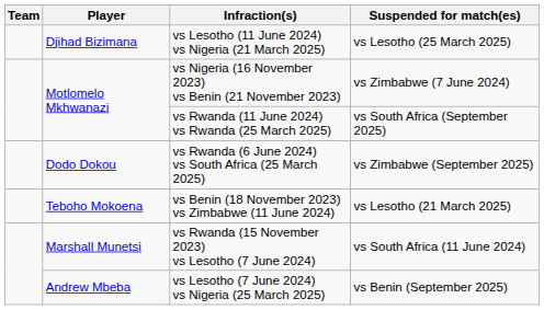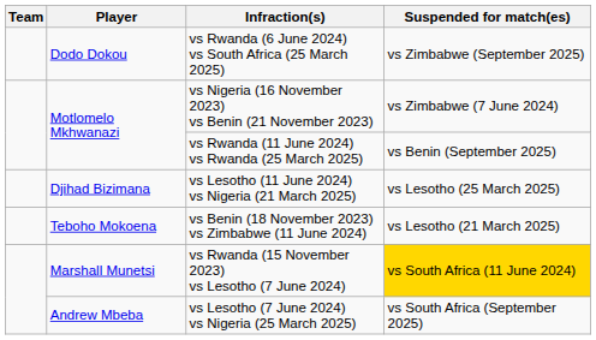rows swapped: vs Rwanda (6 June 2024) vs South Africa (25 March 2025) <-> vs Lesotho (11 June 2024) vs Nigeria (21 March 2025)
vs Rwanda (11 June 2024) vs Rwanda (25 March 2025) | Suspended for match(es): vs South Africa (September 2025) -> vs Benin (September 2025)
vs Rwanda (15 November 2023) vs Lesotho (7 June 2024) | Suspended for match(es): no background -> gold background
vs Lesotho (7 June 2024) vs Nigeria (25 March 2025) | Suspended for match(es): vs Benin (September 2025) -> vs South Africa (September 2025)
